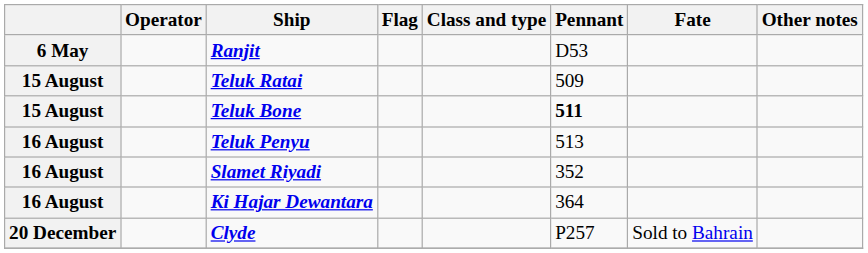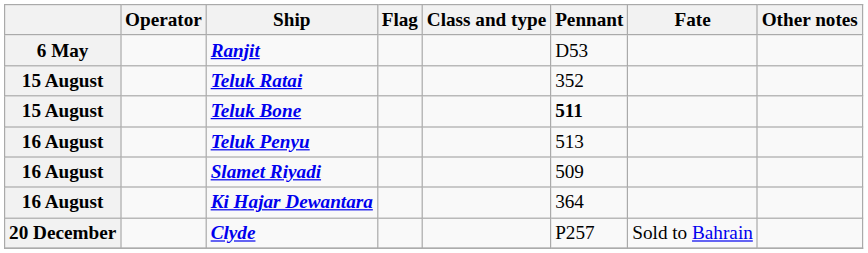Teluk Ratai | Pennant: 509 -> 352
Slamet Riyadi | Pennant: 352 -> 509
